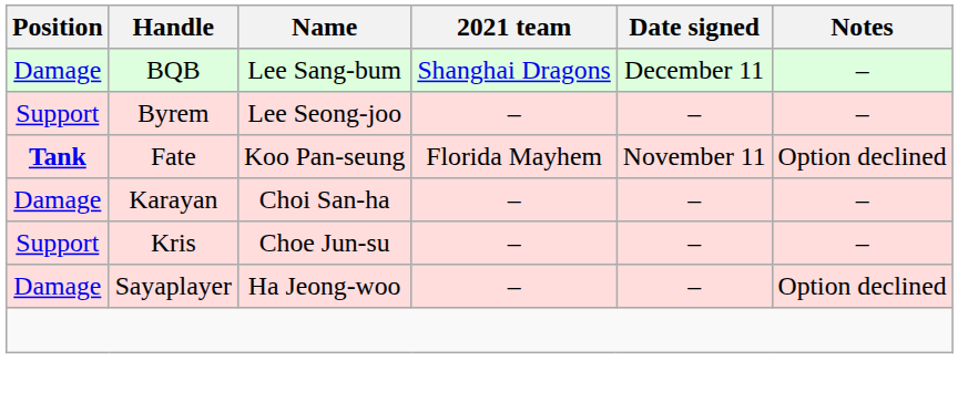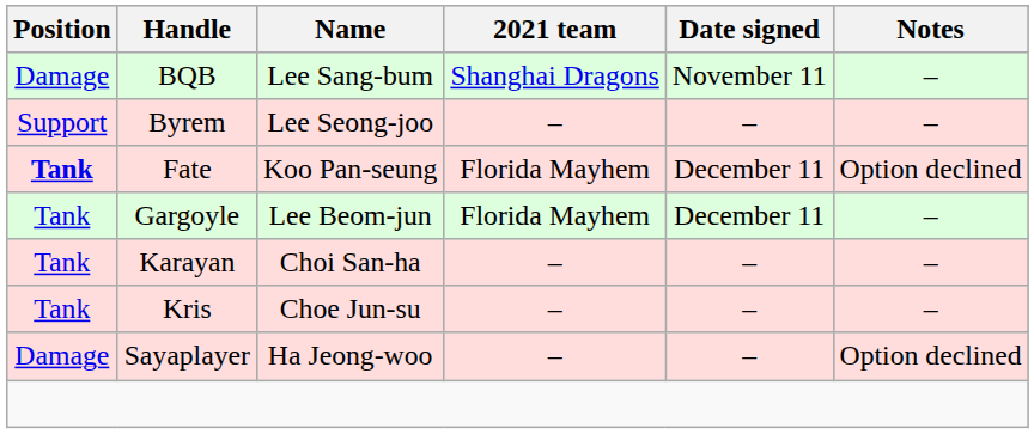BQB | Date signed: December 11 -> November 11
Fate | Date signed: November 11 -> December 11
+ row: Tank | Gargoyle | Lee Beom-jun | Florida Mayhem | December 11 | –
Karayan | Position: Damage -> Tank
Kris | Position: Support -> Tank
